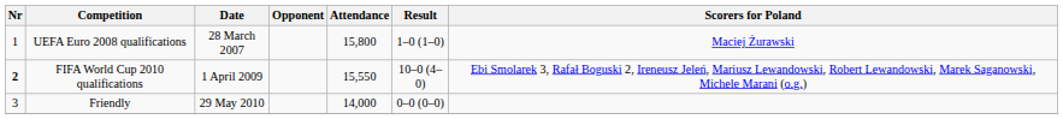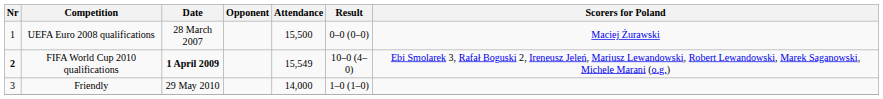UEFA Euro 2008 qualifications | Attendance: 15,800 -> 15,500
UEFA Euro 2008 qualifications | Result: 1–0 (1–0) -> 0–0 (0–0)
FIFA World Cup 2010 qualifications | Date: normal -> bold
FIFA World Cup 2010 qualifications | Attendance: 15,550 -> 15,549
Friendly | Result: 0–0 (0–0) -> 1–0 (1–0)
